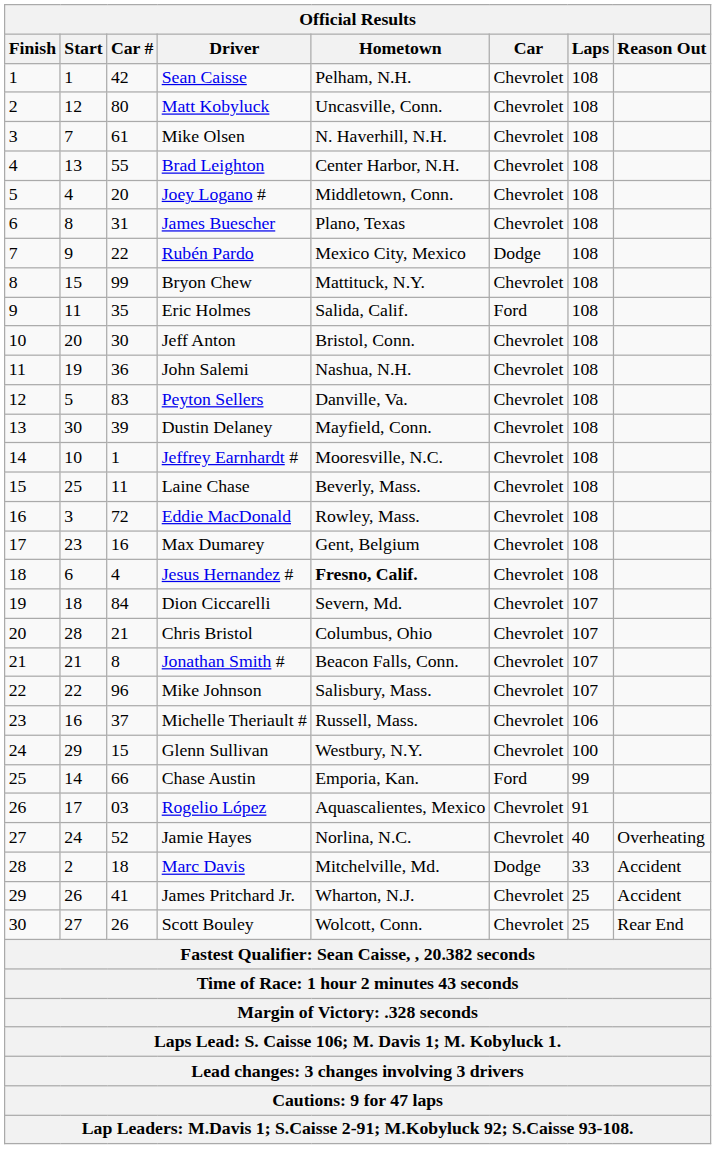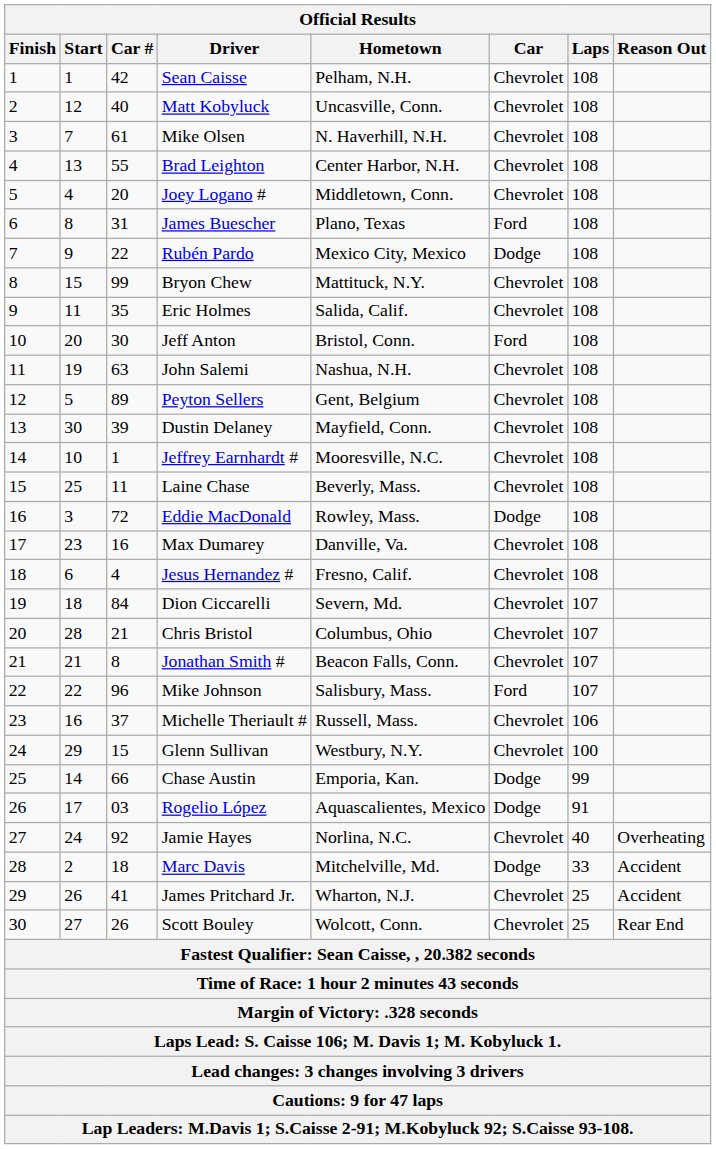Matt Kobyluck | Car #: 80 -> 40
James Buescher | Car: Chevrolet -> Ford
Eric Holmes | Car: Ford -> Chevrolet
Jeff Anton | Car: Chevrolet -> Ford
John Salemi | Car #: 36 -> 63
Peyton Sellers | Car #: 83 -> 89
Peyton Sellers | Hometown: Danville, Va. -> Gent, Belgium
Eddie MacDonald | Car: Chevrolet -> Dodge
Max Dumarey | Hometown: Gent, Belgium -> Danville, Va.
Jesus Hernandez # | Hometown: bold -> normal
Mike Johnson | Car: Chevrolet -> Ford
Chase Austin | Car: Ford -> Dodge
Rogelio López | Car: Chevrolet -> Dodge
Jamie Hayes | Car #: 52 -> 92
